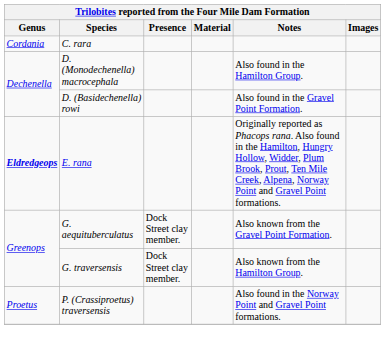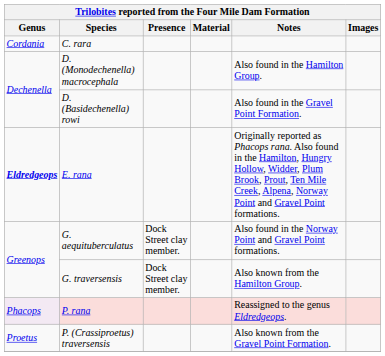G. aequituberculatus | Notes: Also known from the Gravel Point Formation. -> Also found in the Norway Point and Gravel Point formations.
+ row: Phacops | P. rana | Reassigned to the genus Eldredgeops.
P. (Crassiproetus) traversensis | Notes: Also found in the Norway Point and Gravel Point formations. -> Also known from the Gravel Point Formation.
